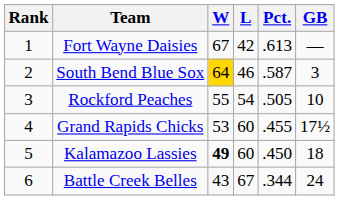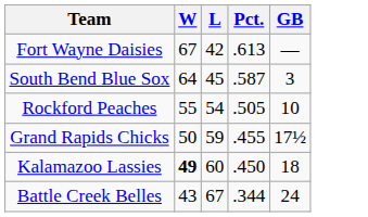- column: Rank | 1 | 2 | 3 | 4 | 5 | 6
South Bend Blue Sox | W: gold background -> no background
South Bend Blue Sox | L: 46 -> 45
Grand Rapids Chicks | W: 53 -> 50
Grand Rapids Chicks | L: 60 -> 59
